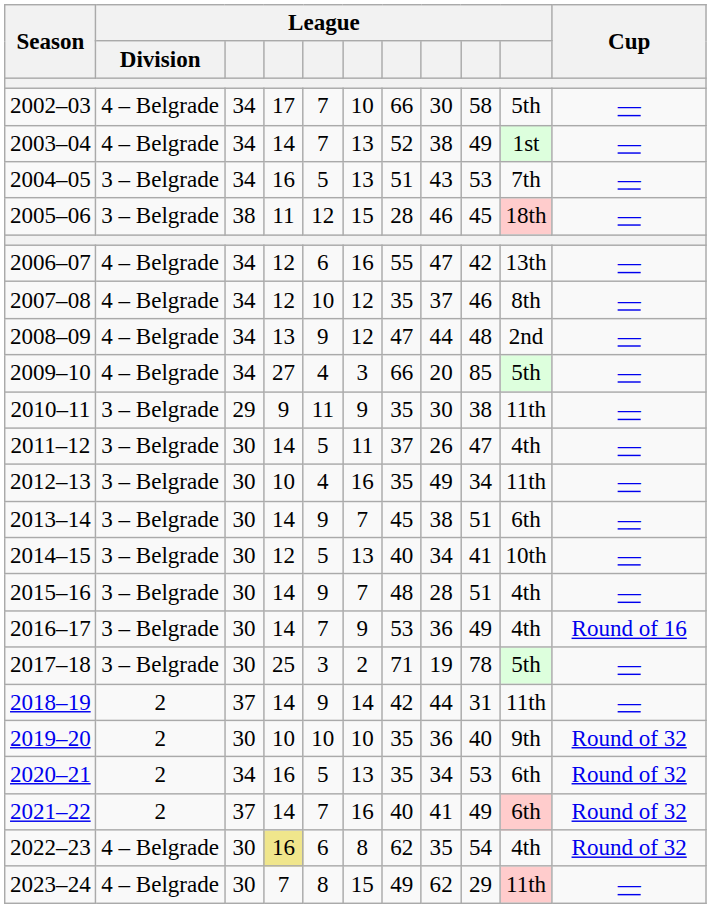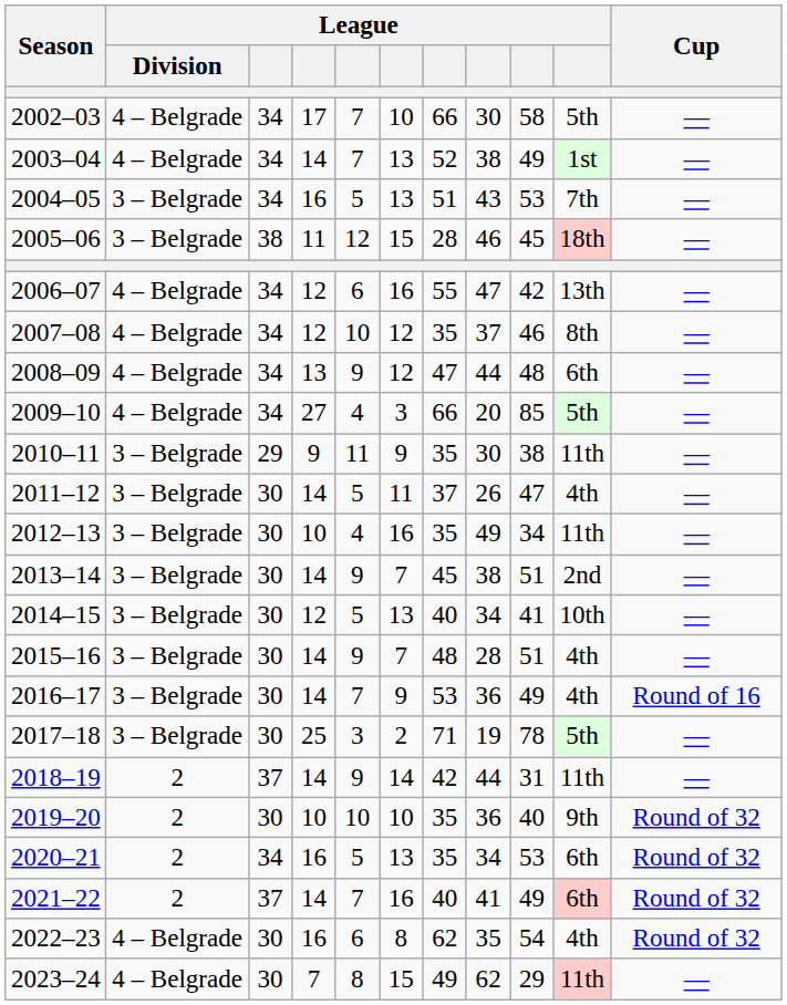2008–09 | column 10: 2nd -> 6th
2013–14 | column 10: 6th -> 2nd
2022–23 | column 4: khaki background -> no background
